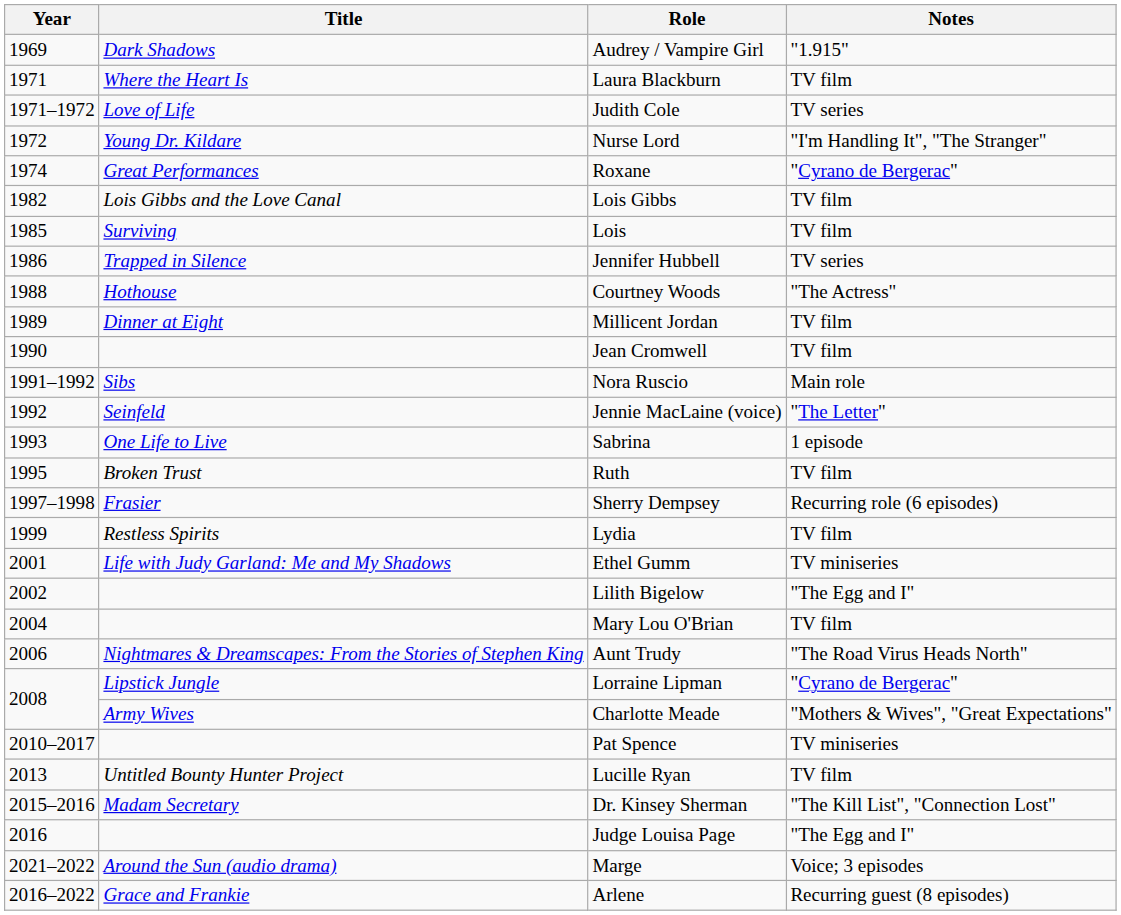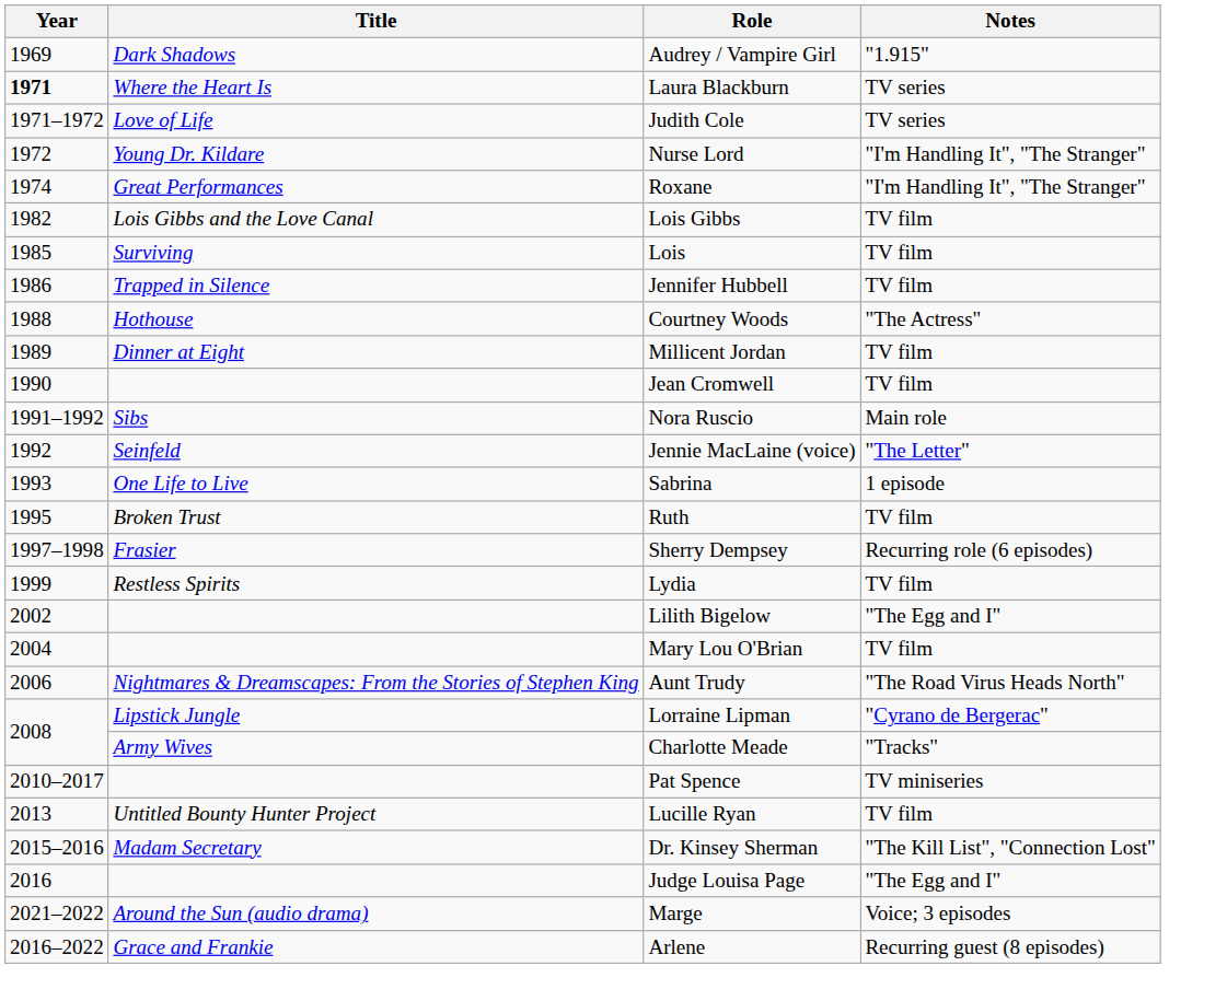Laura Blackburn | Year: normal -> bold
Laura Blackburn | Notes: TV film -> TV series
Roxane | Notes: "Cyrano de Bergerac" -> "I'm Handling It", "The Stranger"
Jennifer Hubbell | Notes: TV series -> TV film
- row: 2001 | Life with Judy Garland: Me and My Shadows | Ethel Gumm | TV miniseries
Charlotte Meade | Notes: "Mothers & Wives", "Great Expectations" -> "Tracks"
